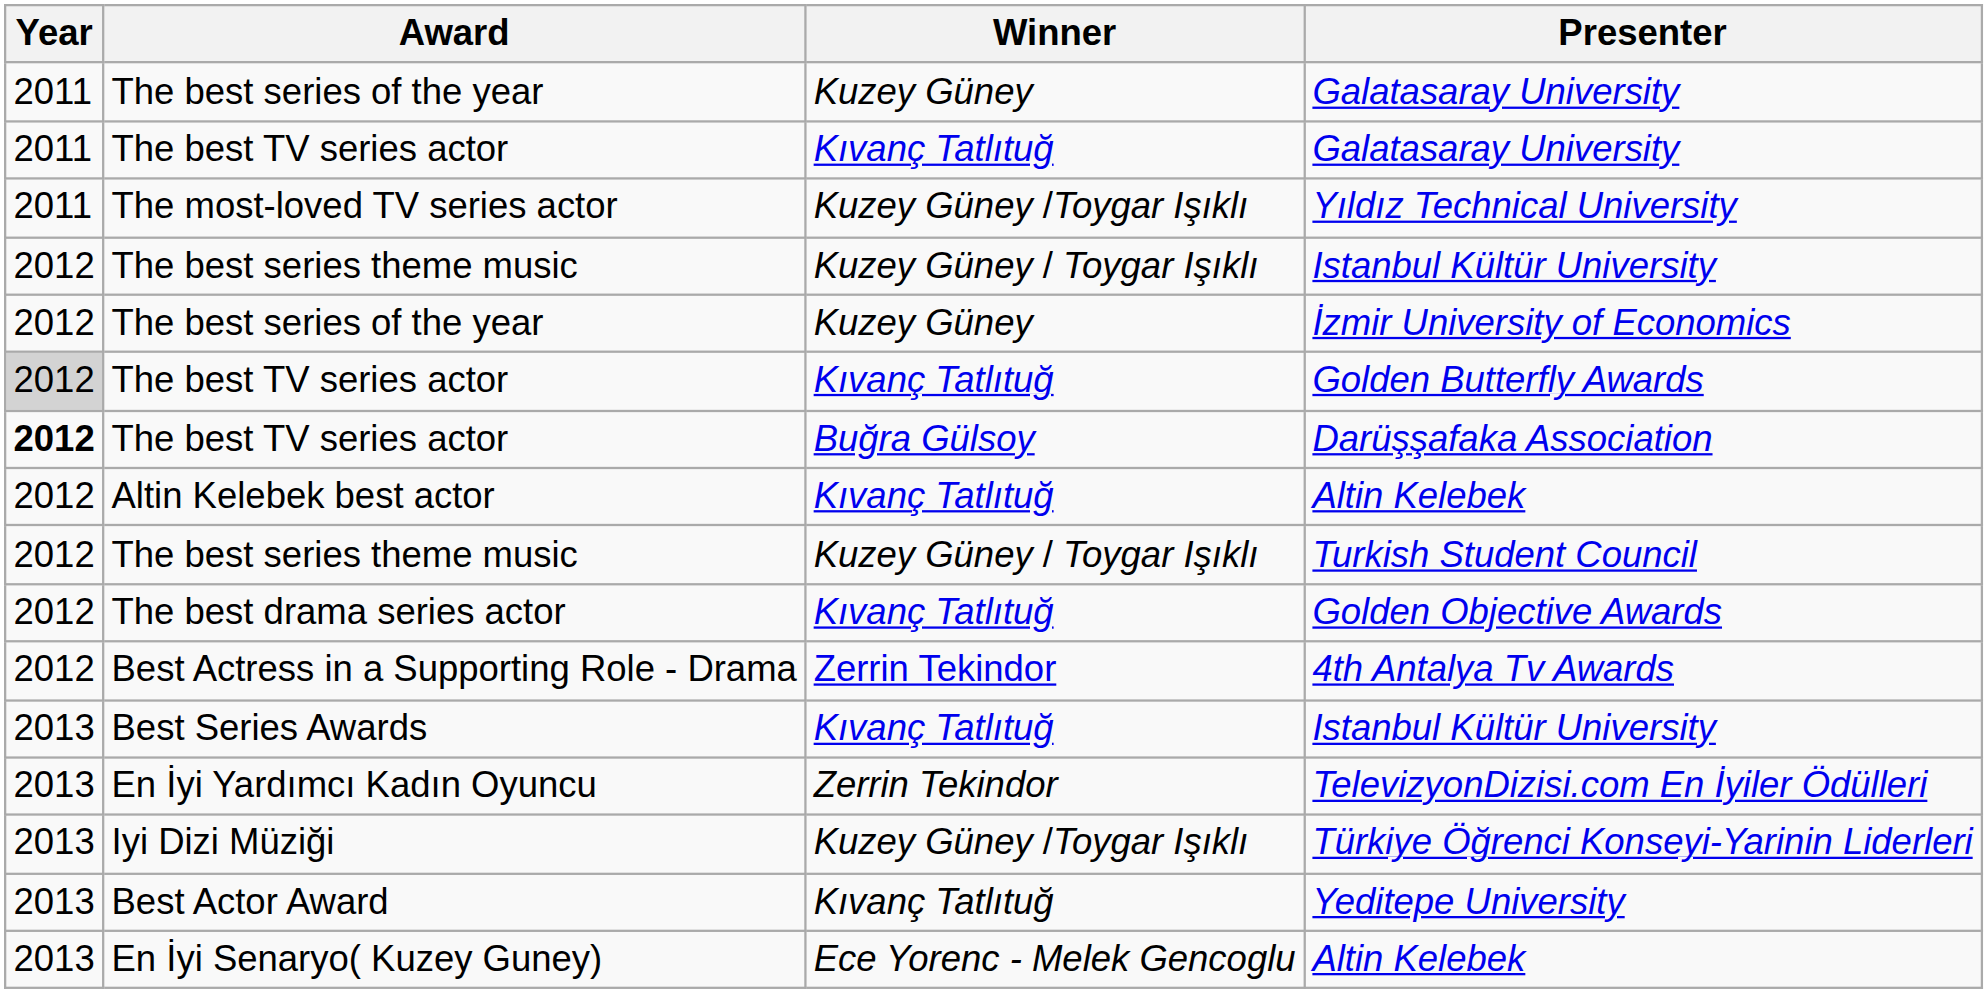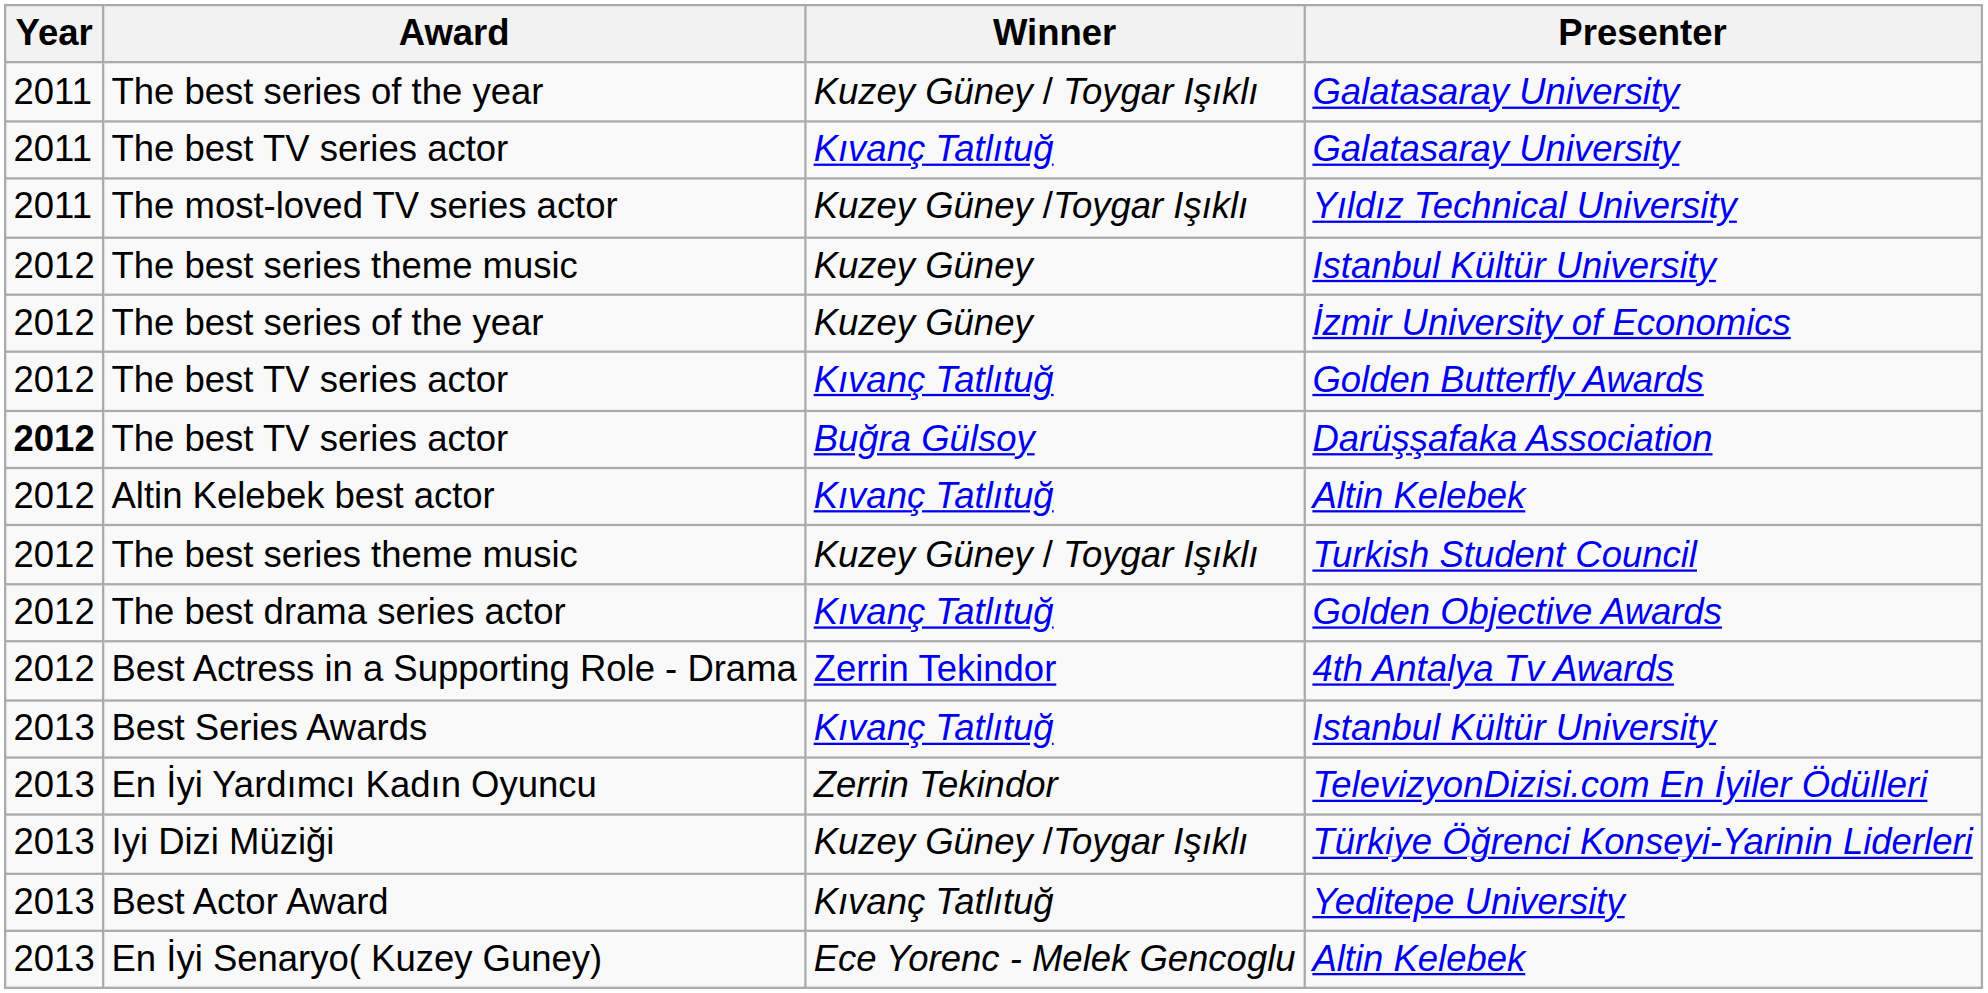The best series of the year / Galatasaray University | Winner: Kuzey Güney -> Kuzey Güney / Toygar Işıklı
The best series theme music / Istanbul Kültür University | Winner: Kuzey Güney / Toygar Işıklı -> Kuzey Güney
Golden Butterfly Awards | Year: lightgrey background -> no background
